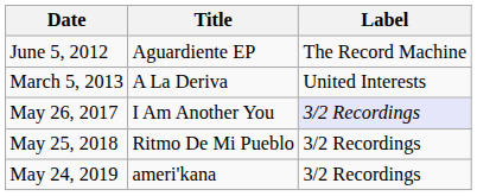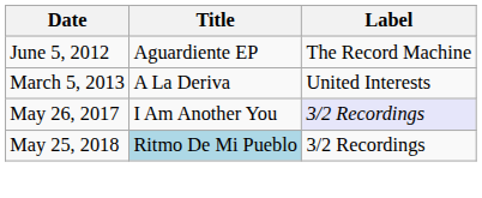May 25, 2018 | Title: no background -> lightblue background
- row: May 24, 2019 | ameri'kana | 3/2 Recordings
